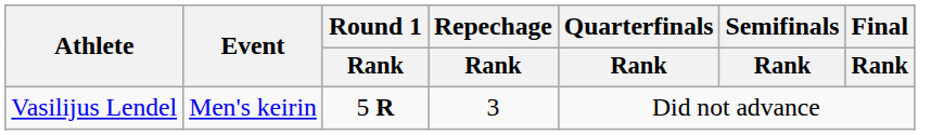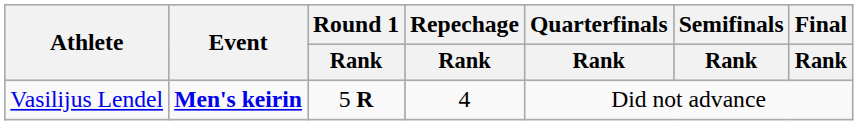Vasilijus Lendel | Event: normal -> bold
Vasilijus Lendel | Repechage / Rank: 3 -> 4
